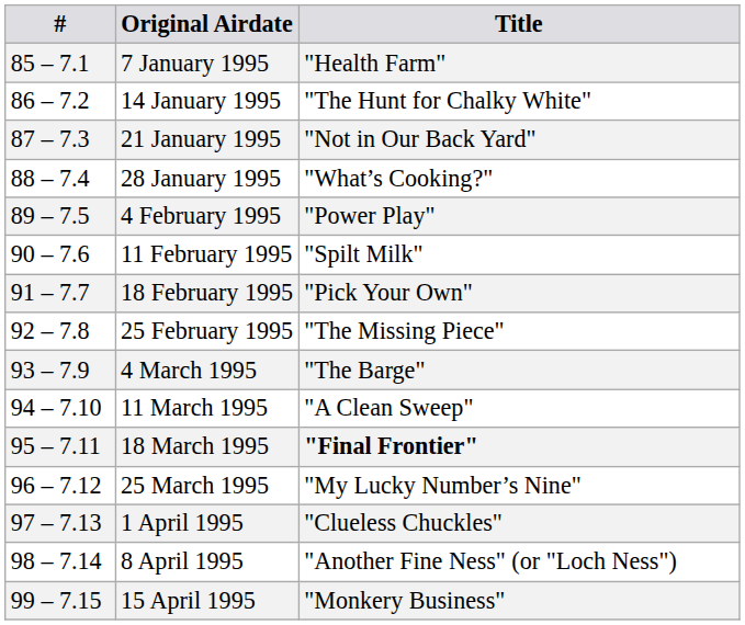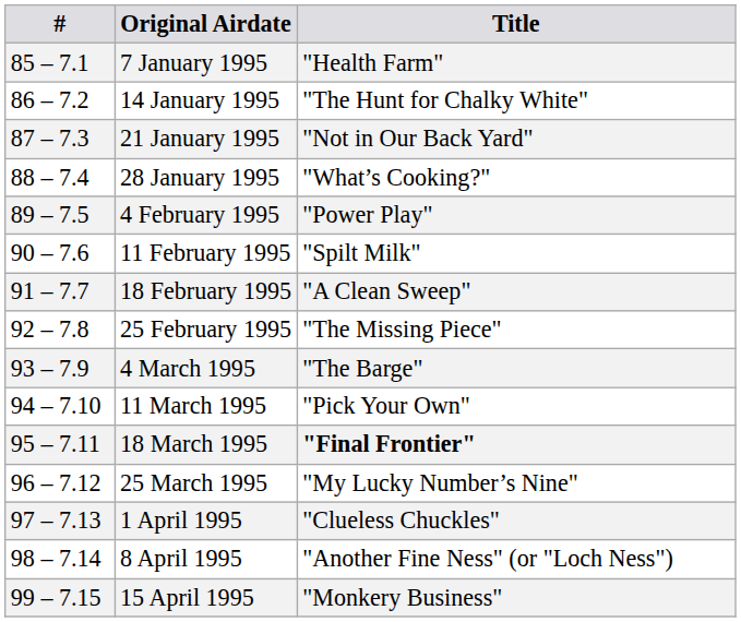18 February 1995 | Title: "Pick Your Own" -> "A Clean Sweep"
11 March 1995 | Title: "A Clean Sweep" -> "Pick Your Own"
